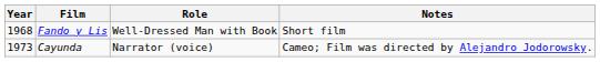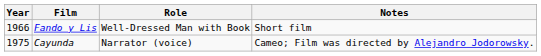Fando y Lis | Year: 1968 -> 1966
Cayunda | Year: 1973 -> 1975
